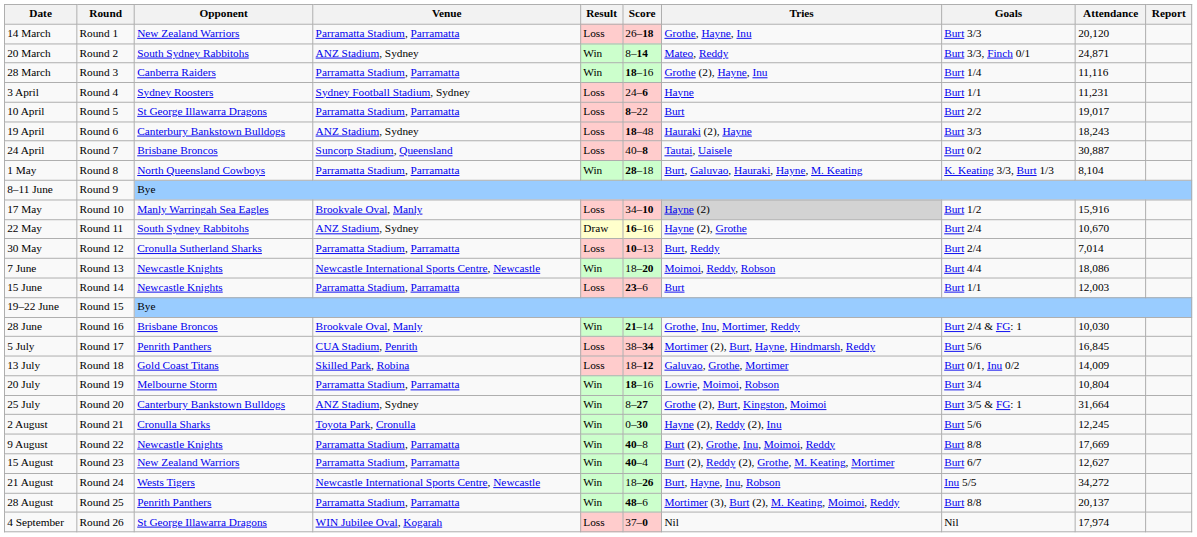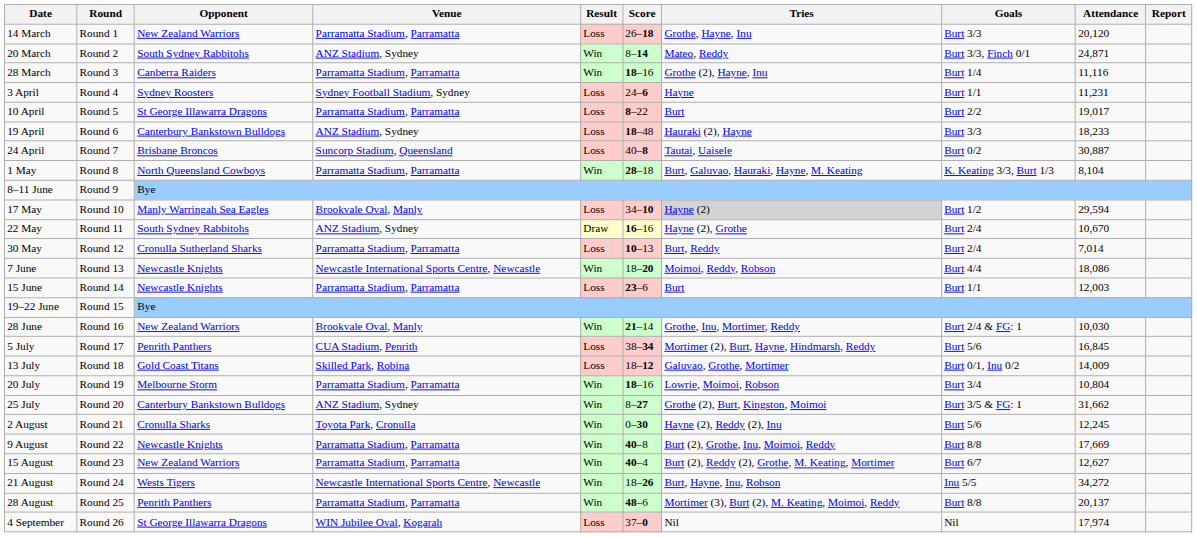19 April | Attendance: 18,243 -> 18,233
17 May | Attendance: 15,916 -> 29,594
28 June | Opponent: Brisbane Broncos -> New Zealand Warriors
25 July | Attendance: 31,664 -> 31,662
